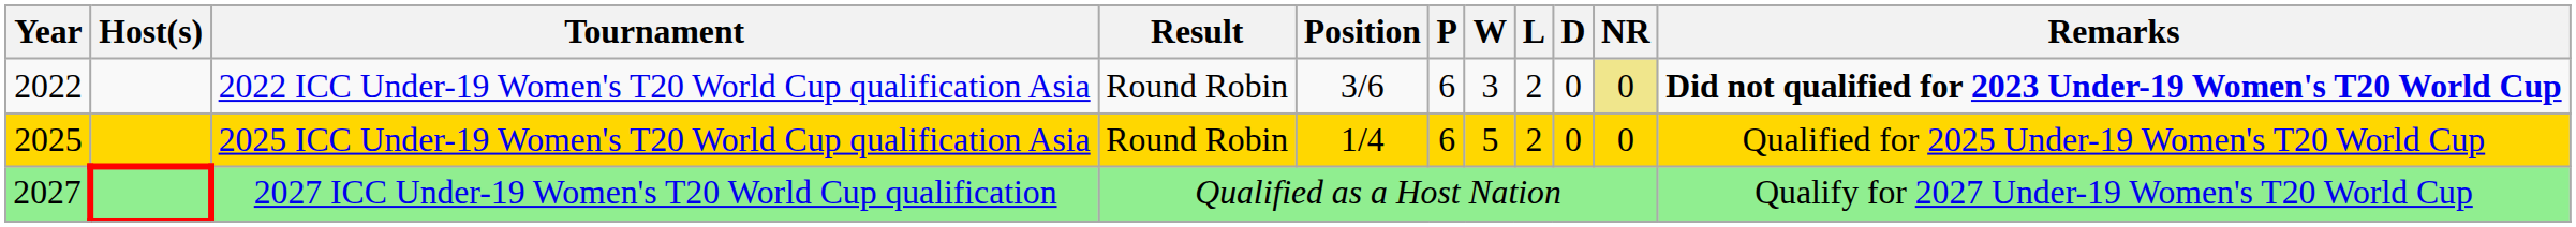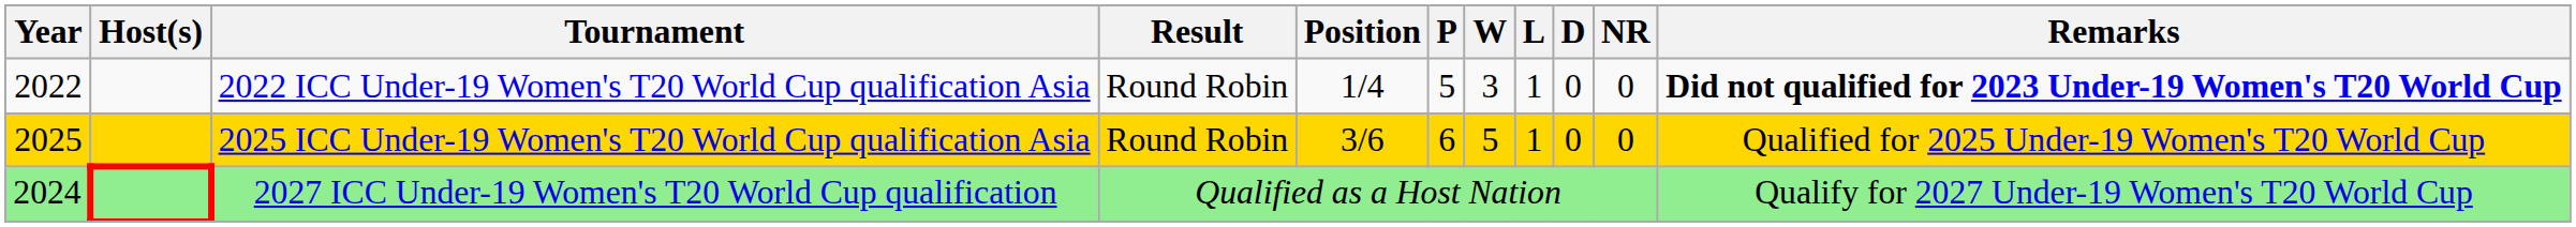2022 ICC Under-19 Women's T20 World Cup qualification Asia | Position: 3/6 -> 1/4
2022 ICC Under-19 Women's T20 World Cup qualification Asia | P: 6 -> 5
2022 ICC Under-19 Women's T20 World Cup qualification Asia | L: 2 -> 1
2022 ICC Under-19 Women's T20 World Cup qualification Asia | NR: khaki background -> no background
2025 ICC Under-19 Women's T20 World Cup qualification Asia | Position: 1/4 -> 3/6
2025 ICC Under-19 Women's T20 World Cup qualification Asia | L: 2 -> 1
2027 ICC Under-19 Women's T20 World Cup qualification | Year: 2027 -> 2024
